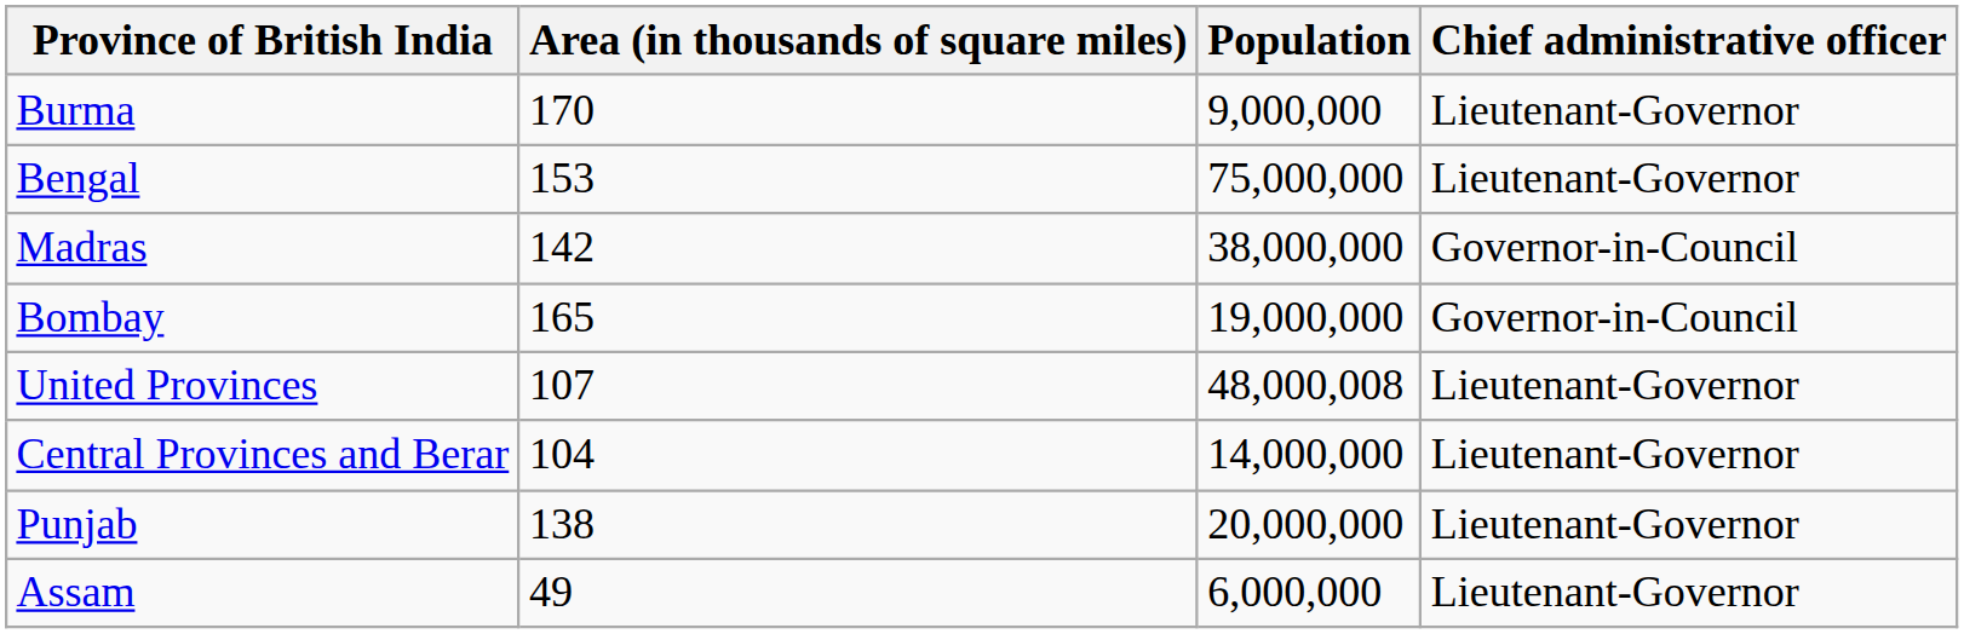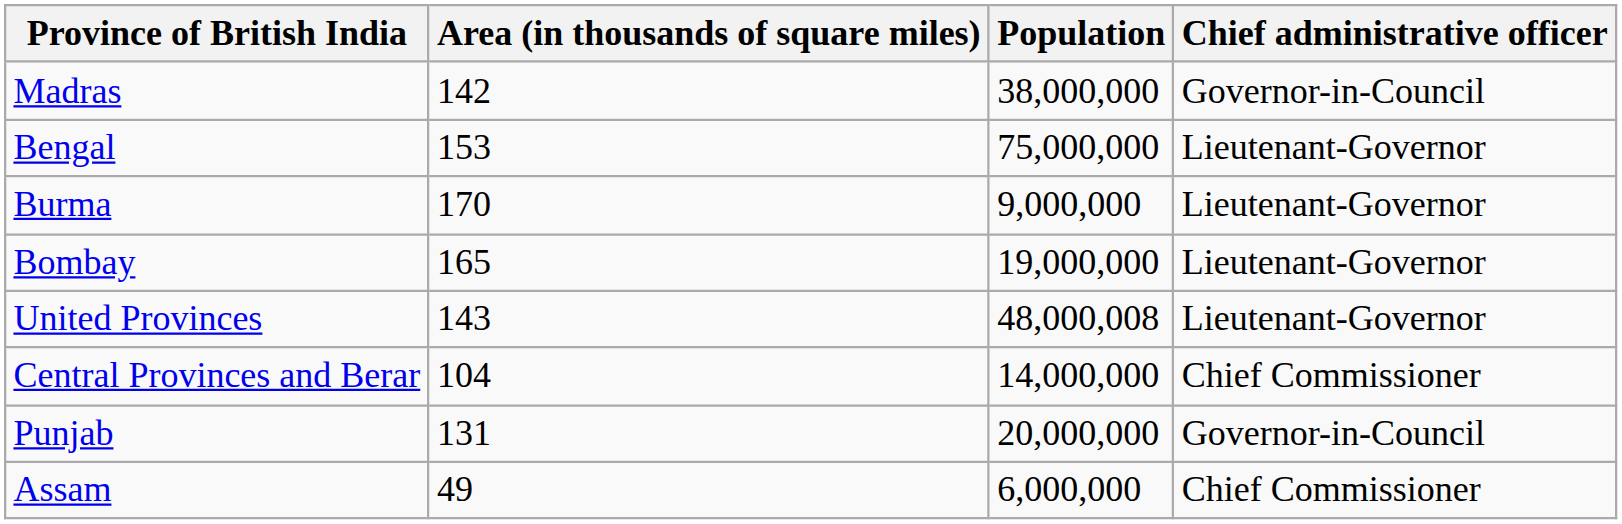rows swapped: Burma <-> Madras
Bombay | Chief administrative officer: Governor-in-Council -> Lieutenant-Governor
United Provinces | Area (in thousands of square miles): 107 -> 143
Central Provinces and Berar | Chief administrative officer: Lieutenant-Governor -> Chief Commissioner
Punjab | Area (in thousands of square miles): 138 -> 131
Punjab | Chief administrative officer: Lieutenant-Governor -> Governor-in-Council
Assam | Chief administrative officer: Lieutenant-Governor -> Chief Commissioner
